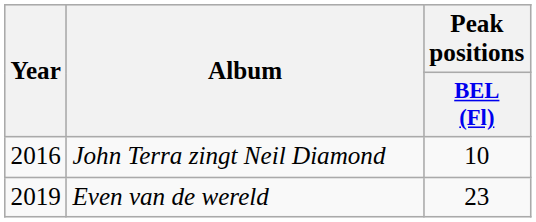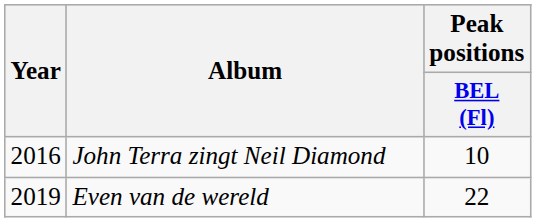Even van de wereld | Peak positions / BEL (Fl): 23 -> 22
